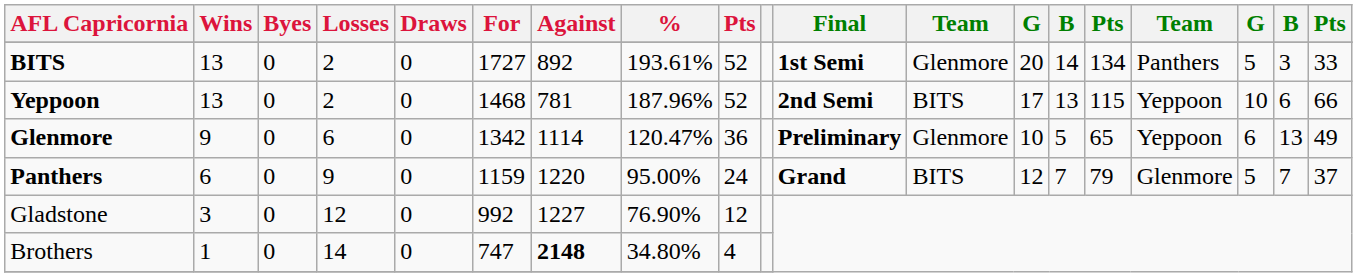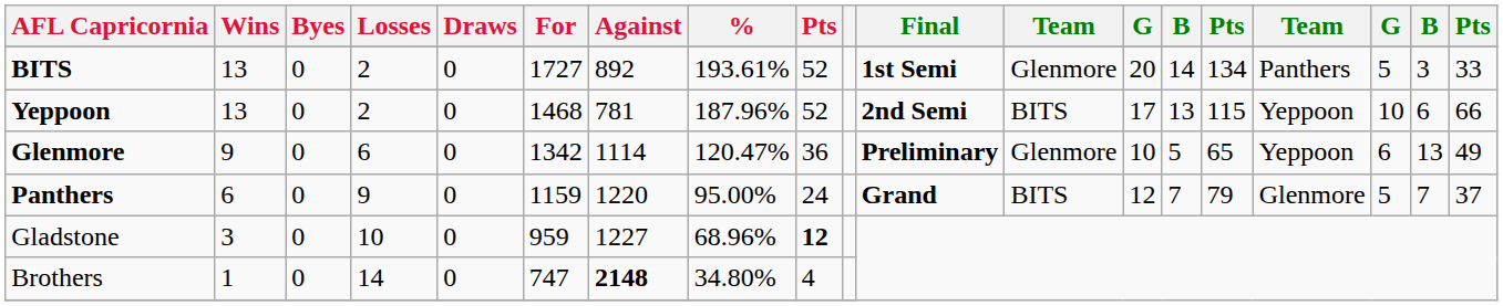Gladstone | Losses: 12 -> 10
Gladstone | For: 992 -> 959
Gladstone | %: 76.90% -> 68.96%
Gladstone | column 9: normal -> bold
